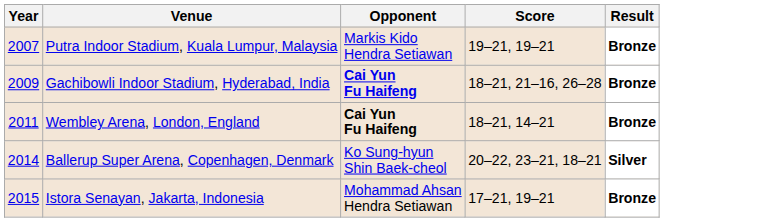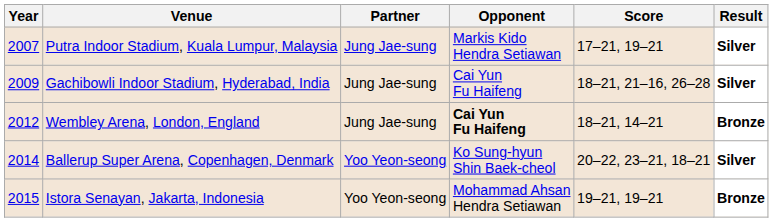+ column: Partner | Jung Jae-sung | Jung Jae-sung | Jung Jae-sung | Yoo Yeon-seong | Yoo Yeon-seong
Putra Indoor Stadium, Kuala Lumpur, Malaysia | Score: 19–21, 19–21 -> 17–21, 19–21
Putra Indoor Stadium, Kuala Lumpur, Malaysia | Result: Bronze -> Silver
Gachibowli Indoor Stadium, Hyderabad, India | Opponent: bold -> normal
Gachibowli Indoor Stadium, Hyderabad, India | Result: Bronze -> Silver
Wembley Arena, London, England | Year: 2011 -> 2012
Istora Senayan, Jakarta, Indonesia | Score: 17–21, 19–21 -> 19–21, 19–21
